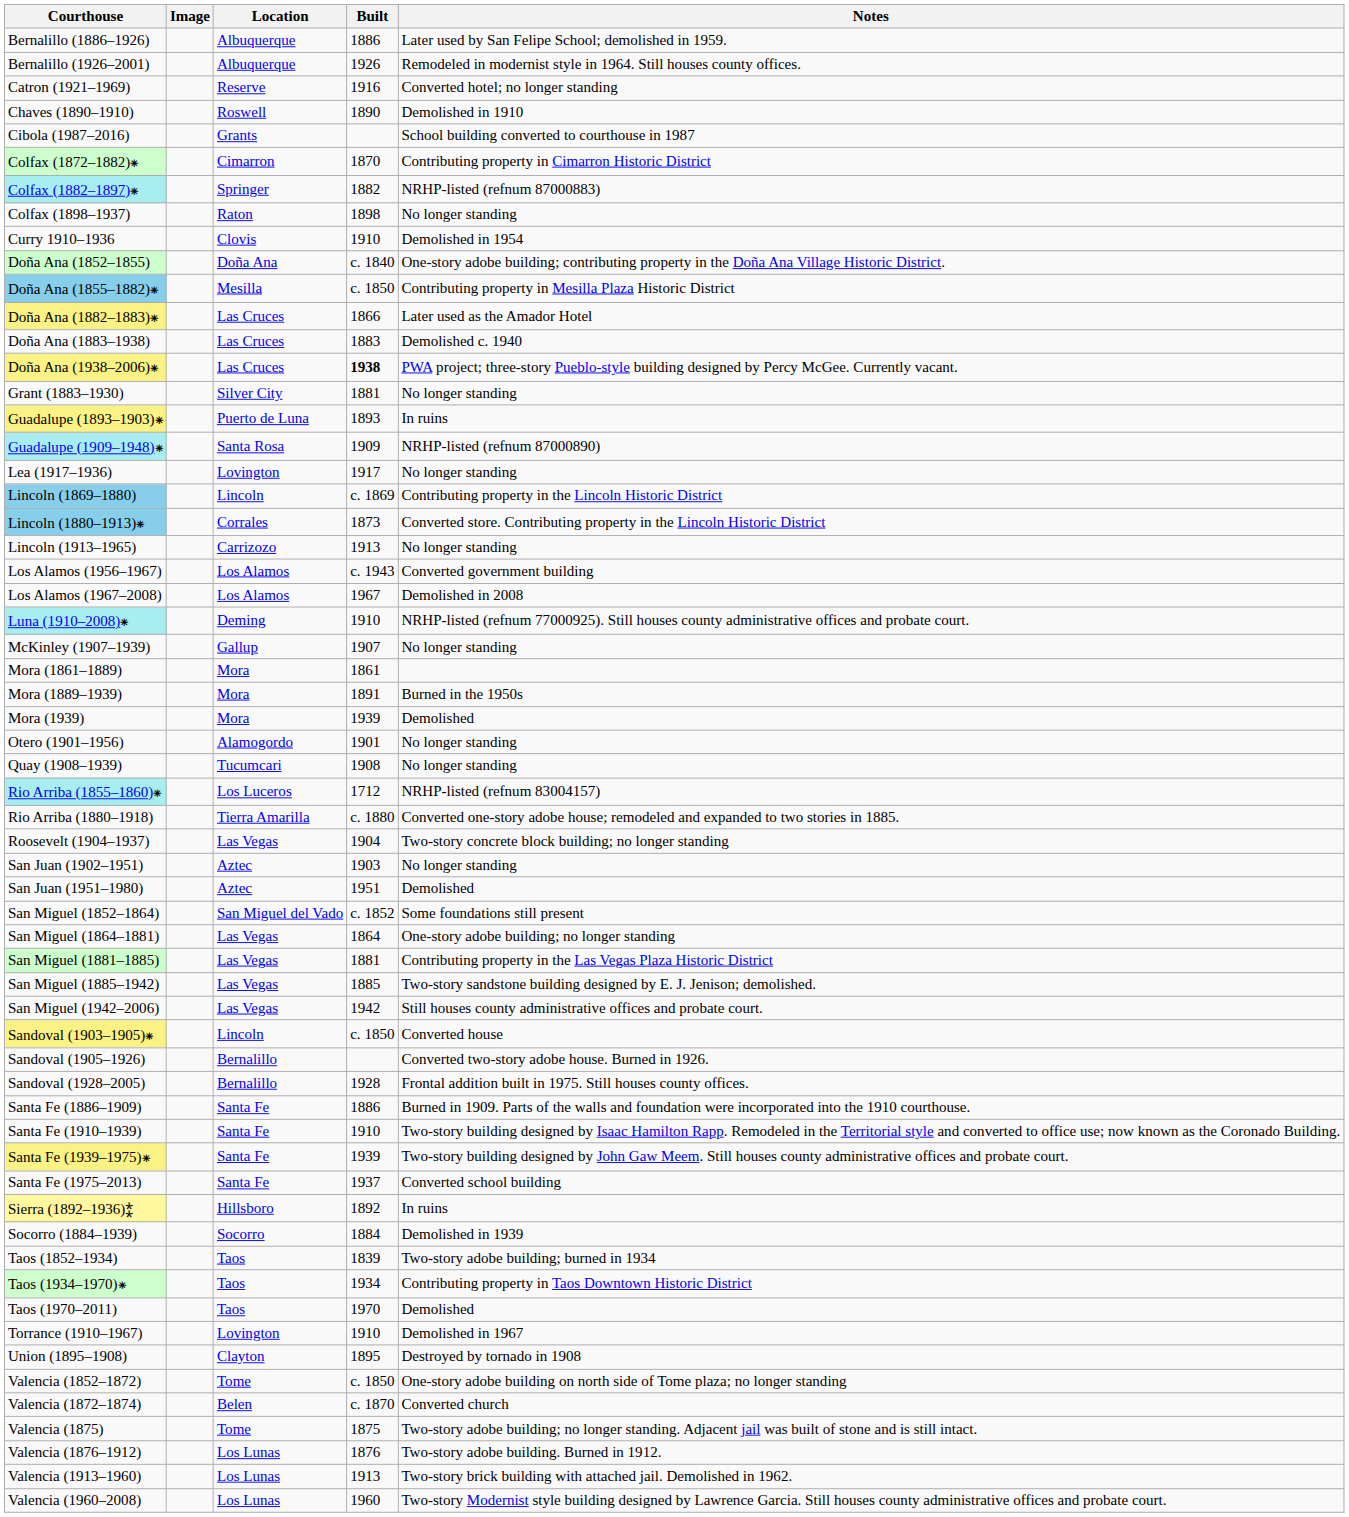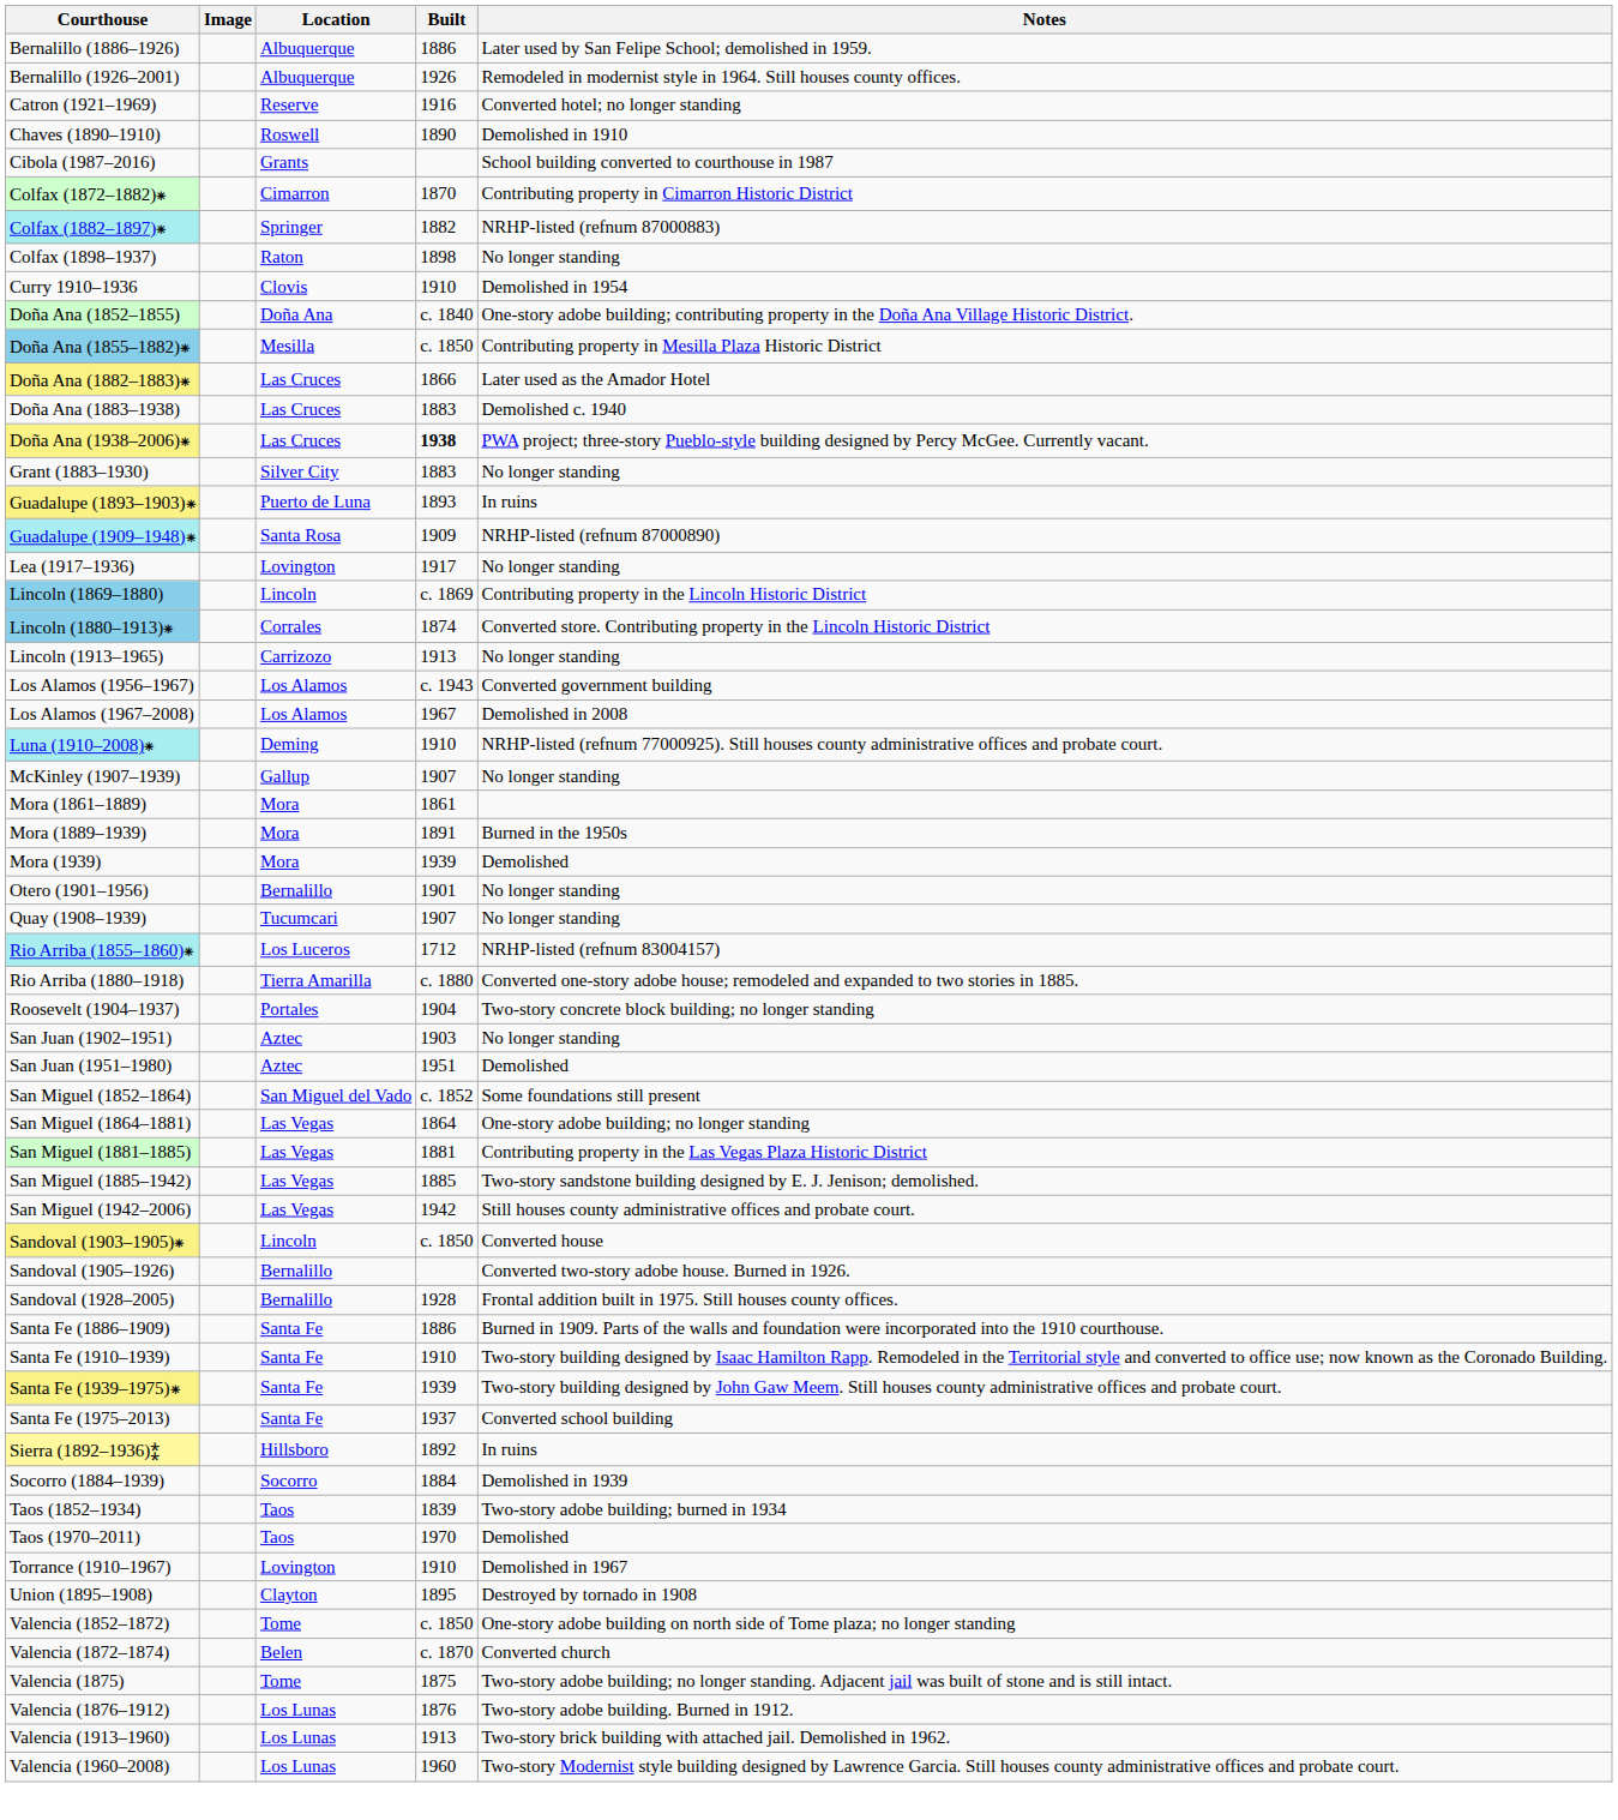Grant (1883–1930) | Built: 1881 -> 1883
Lincoln (1880–1913)⁕ | Built: 1873 -> 1874
Otero (1901–1956) | Location: Alamogordo -> Bernalillo
Quay (1908–1939) | Built: 1908 -> 1907
Roosevelt (1904–1937) | Location: Las Vegas -> Portales
- row: Taos (1934–1970)⁕ | Taos | 1934 | Contributing property in Taos Downtown Historic District
